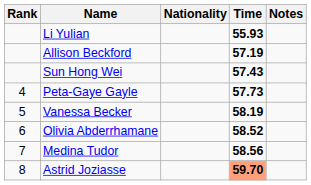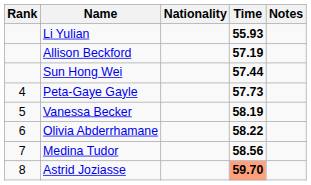Sun Hong Wei | Time: 57.43 -> 57.44
Olivia Abderrhamane | Time: 58.52 -> 58.22
